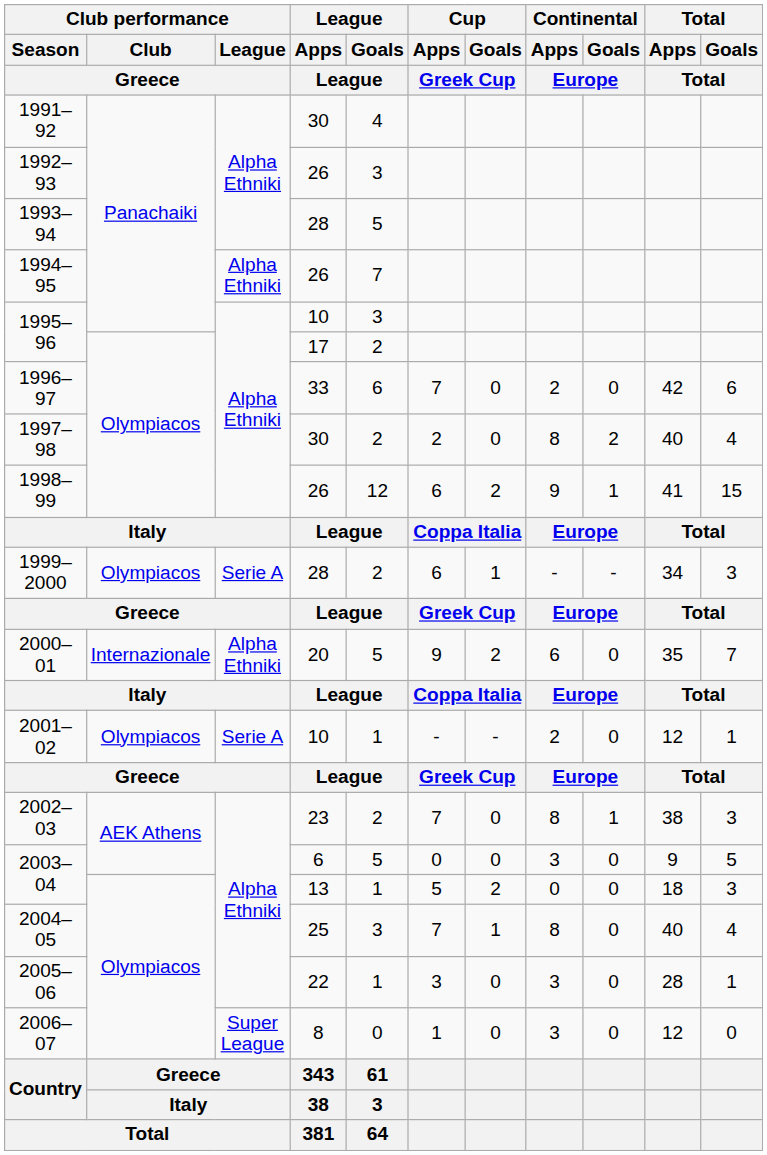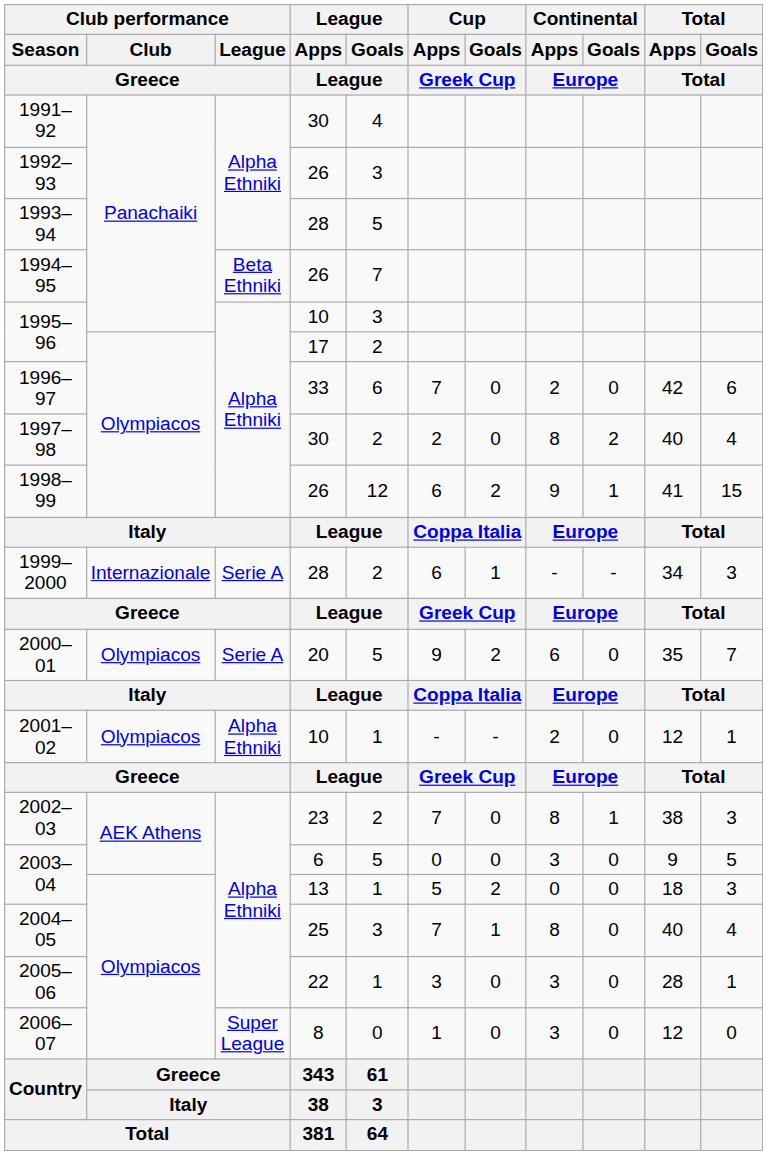1994–95 | Club performance / League / Greece: Alpha Ethniki -> Beta Ethniki
1999–2000 | Club performance / Club / Greece: Olympiacos -> Internazionale
2000–01 | Club performance / Club / Greece: Internazionale -> Olympiacos
2000–01 | Club performance / League / Greece: Alpha Ethniki -> Serie A
2001–02 | Club performance / League / Greece: Serie A -> Alpha Ethniki
